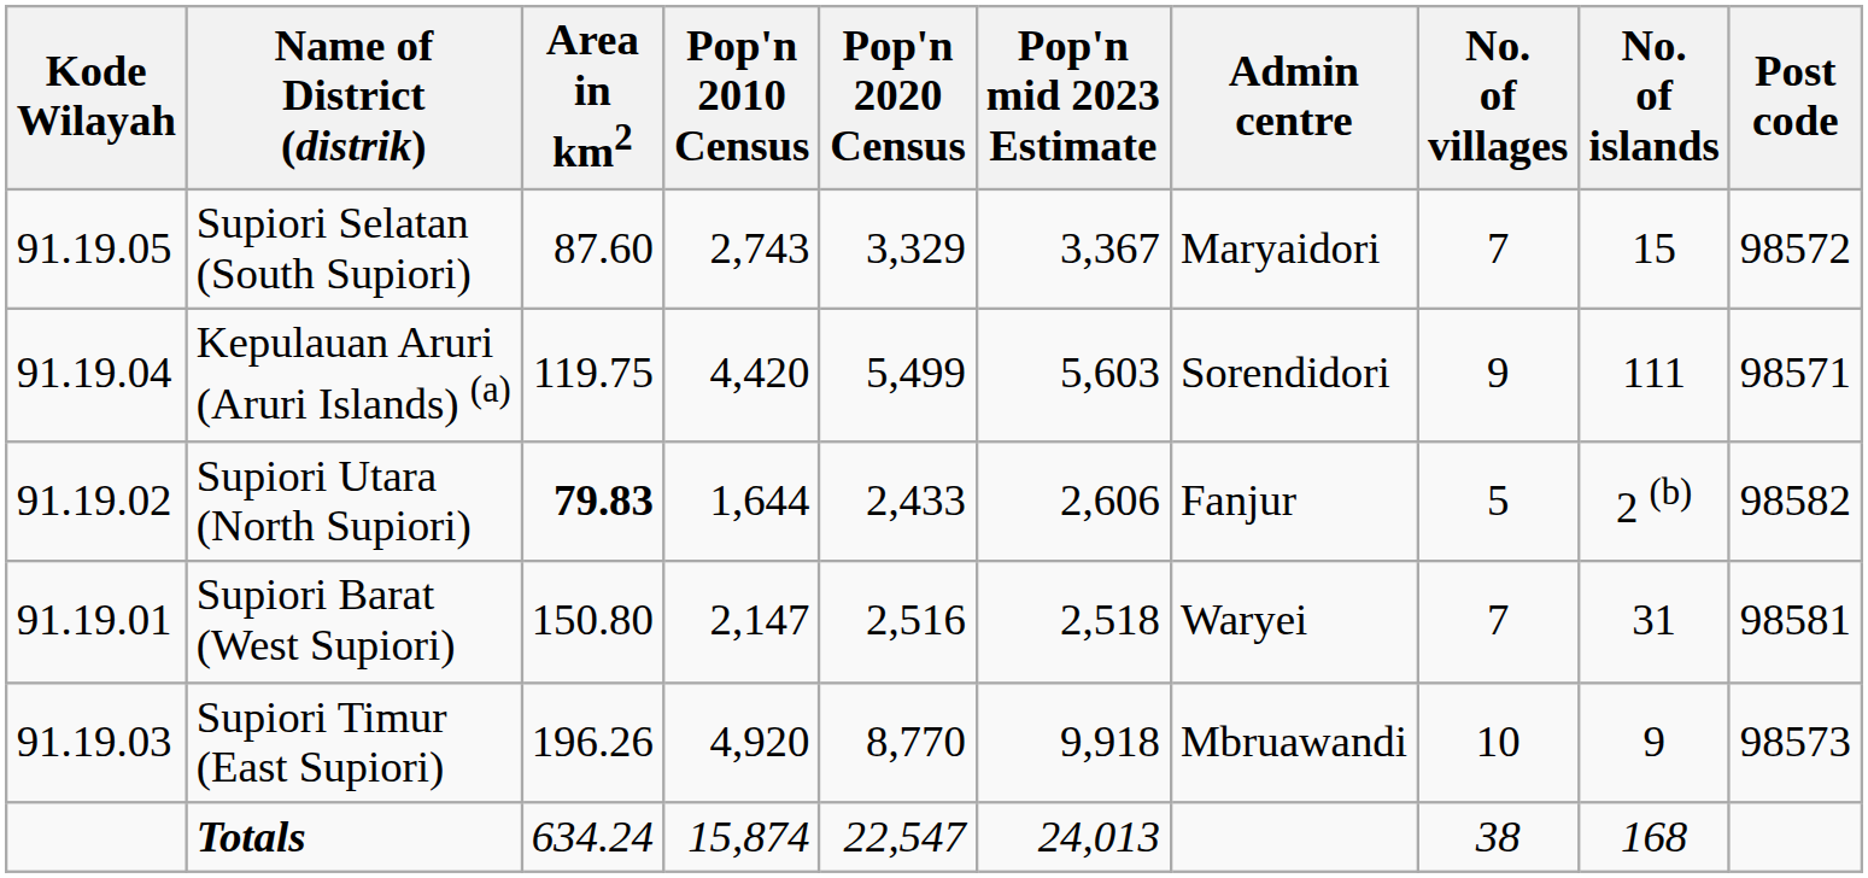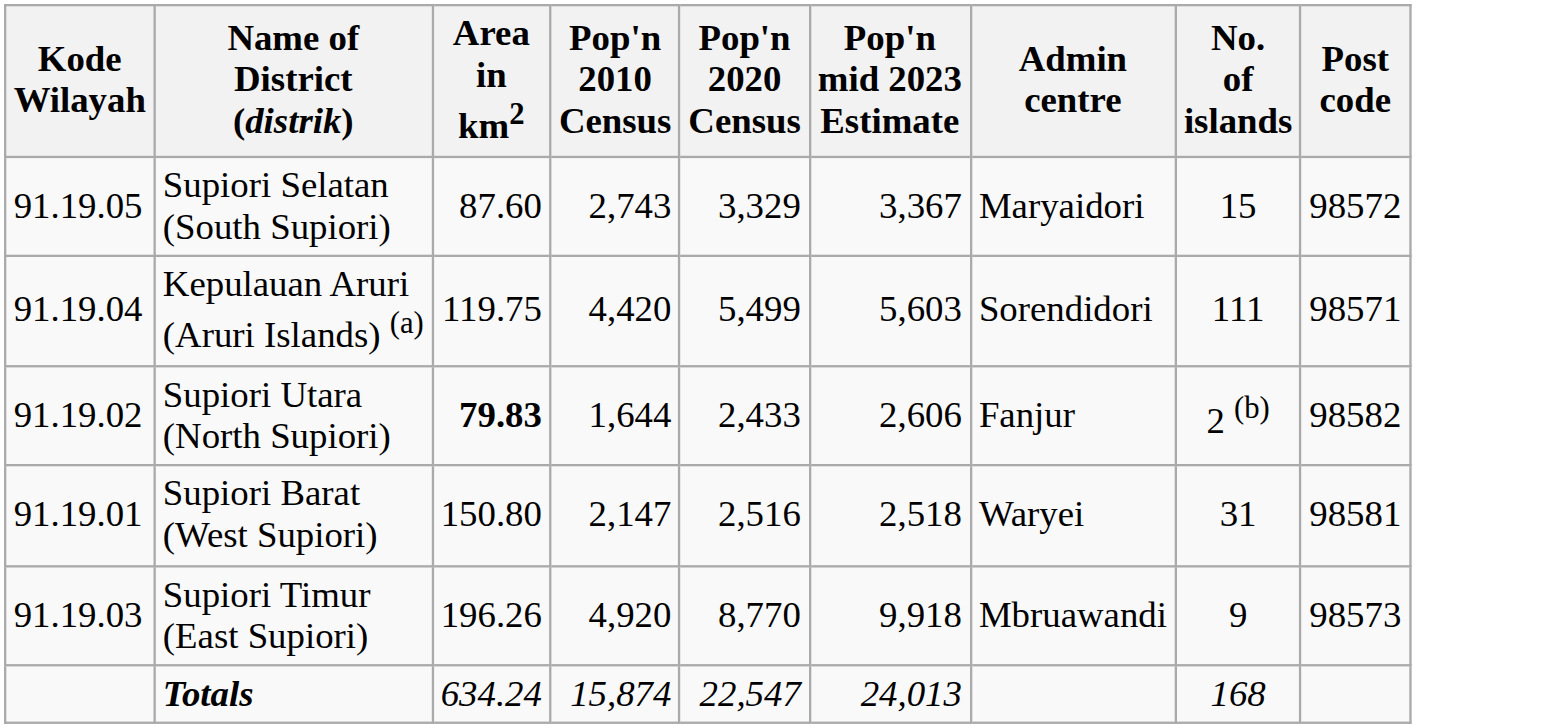- column: No. of villages | 7 | 9 | 5 | 7 | 10 | 38
